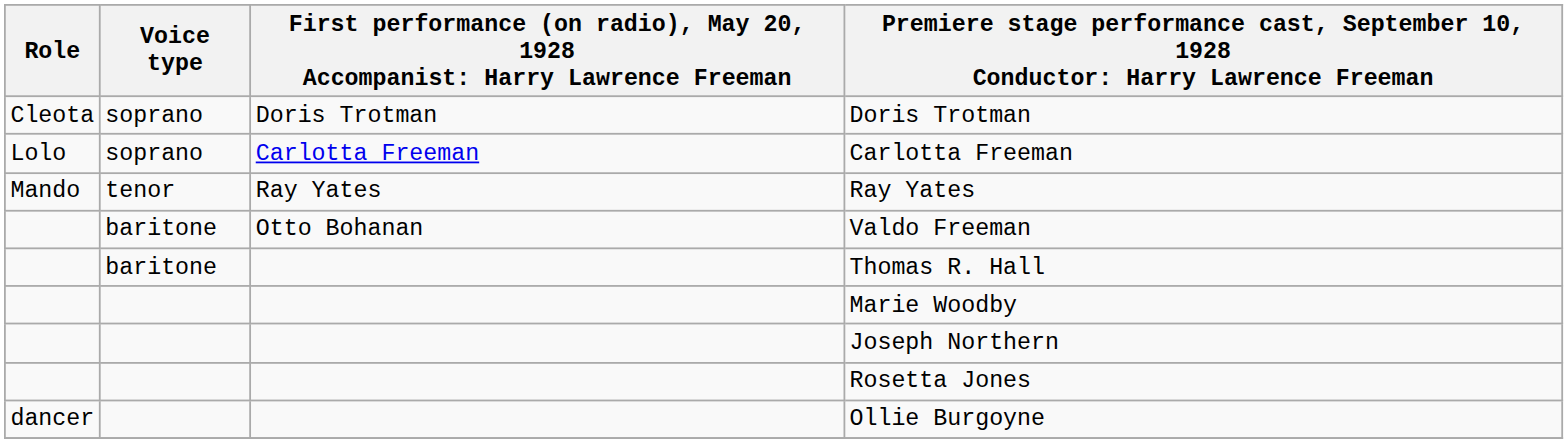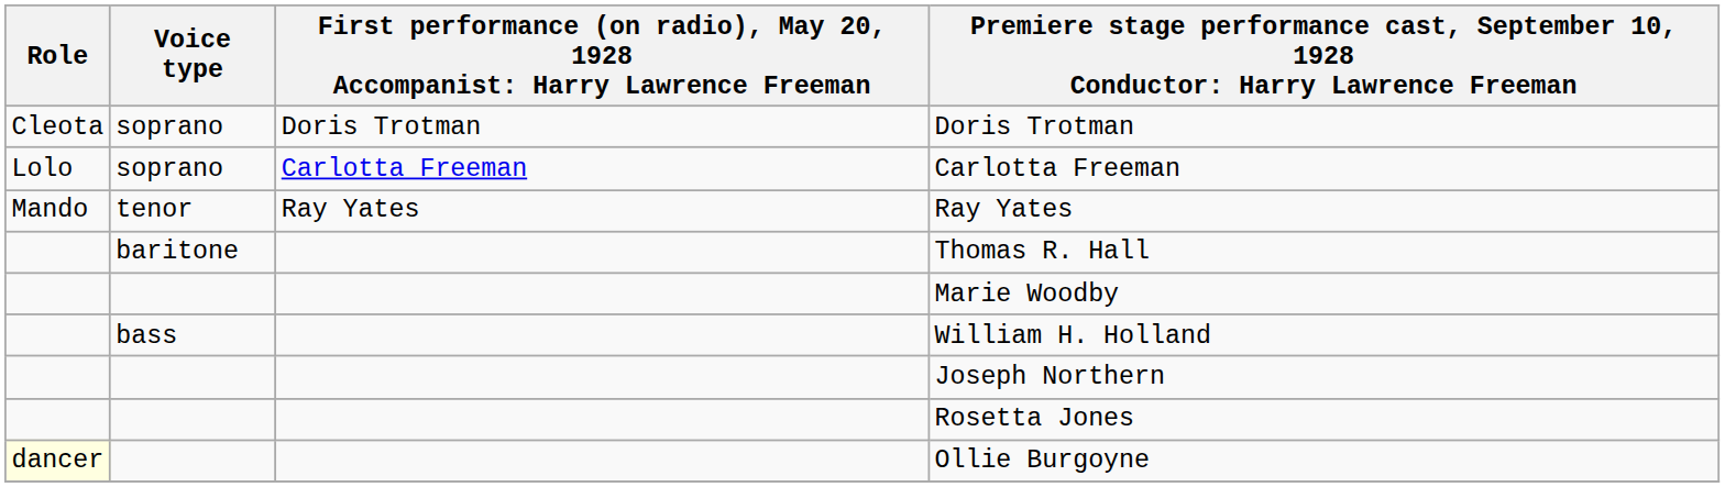- row: baritone | Otto Bohanan | Valdo Freeman
+ row: bass | William H. Holland
Ollie Burgoyne | Role: no background -> lightyellow background
